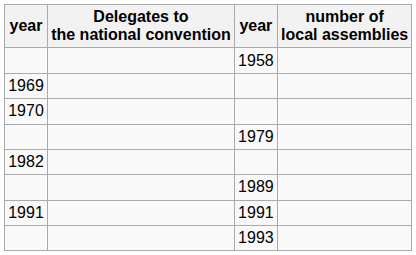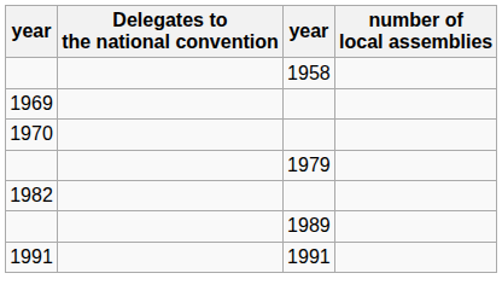- row: 1993
